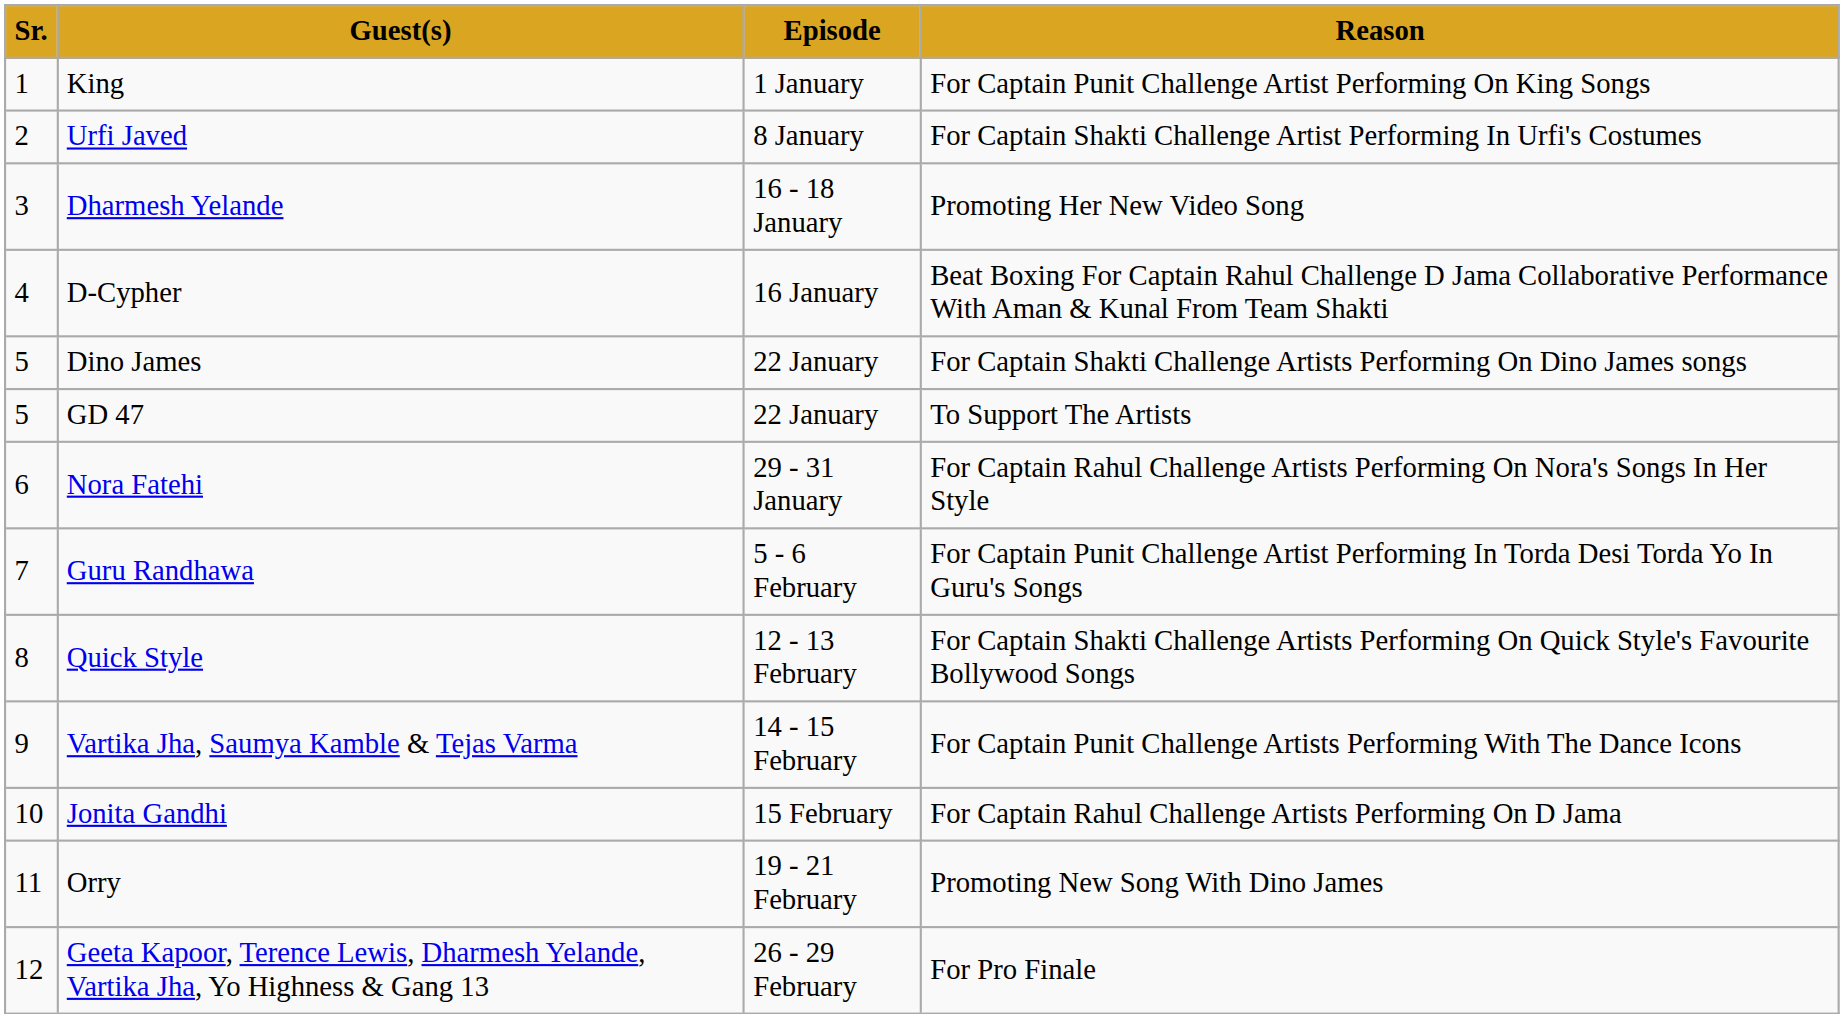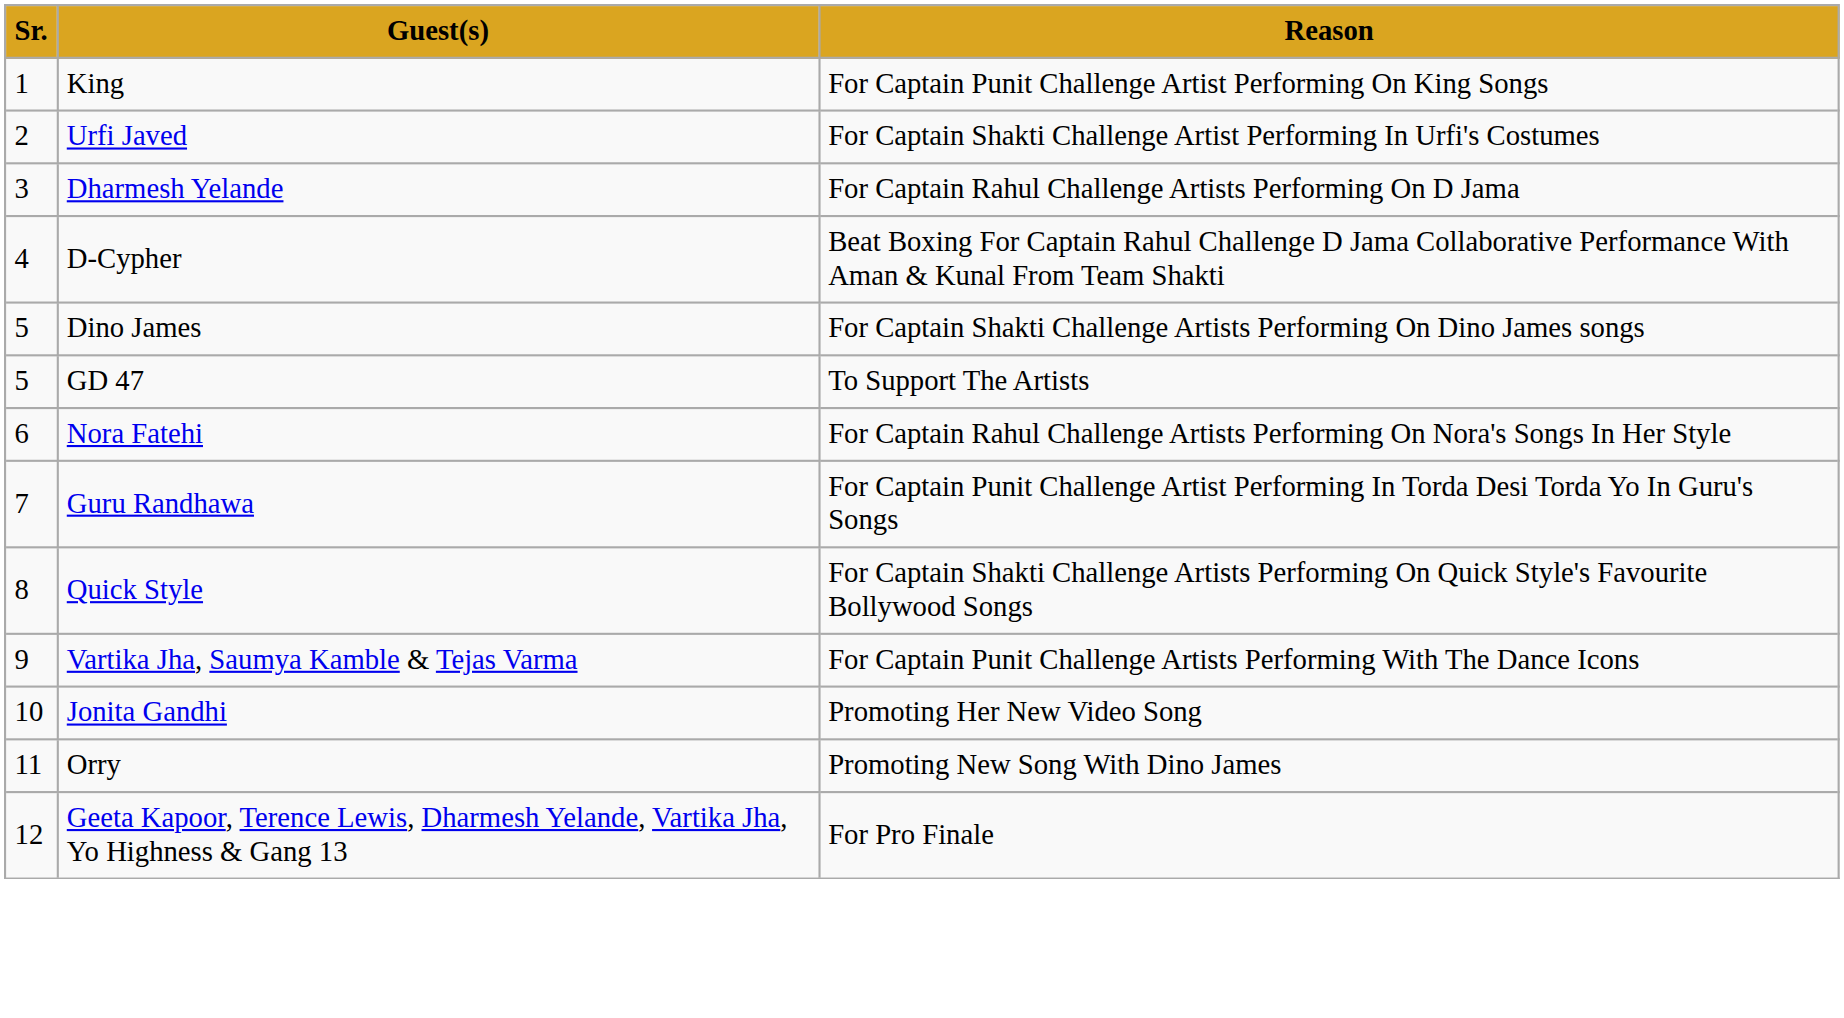- column: Episode | 1 January | 8 January | 16 - 18 January | 16 January | 22 January | 22 January | 29 - 31 January | 5 - 6 February | 12 - 13 February | 14 - 15 February | 15 February | 19 - 21 February | 26 - 29 February
Dharmesh Yelande | Reason: Promoting Her New Video Song -> For Captain Rahul Challenge Artists Performing On D Jama
Jonita Gandhi | Reason: For Captain Rahul Challenge Artists Performing On D Jama -> Promoting Her New Video Song
